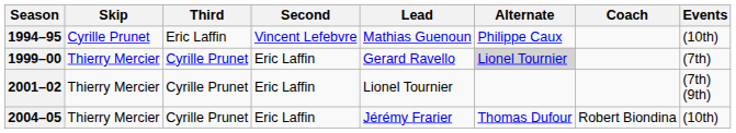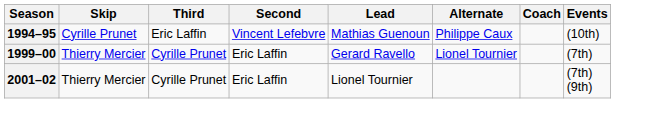1999–00 | Alternate: lightgrey background -> no background
- row: 2004–05 | Thierry Mercier | Cyrille Prunet | Eric Laffin | Jérémy Frarier | Thomas Dufour | Robert Biondina | (10th)
